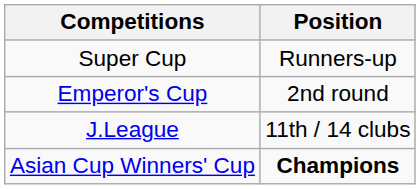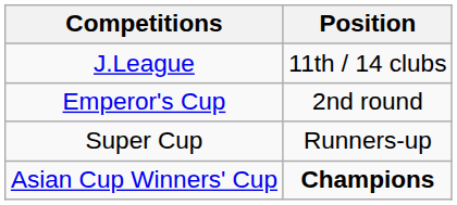rows swapped: J.League <-> Super Cup
